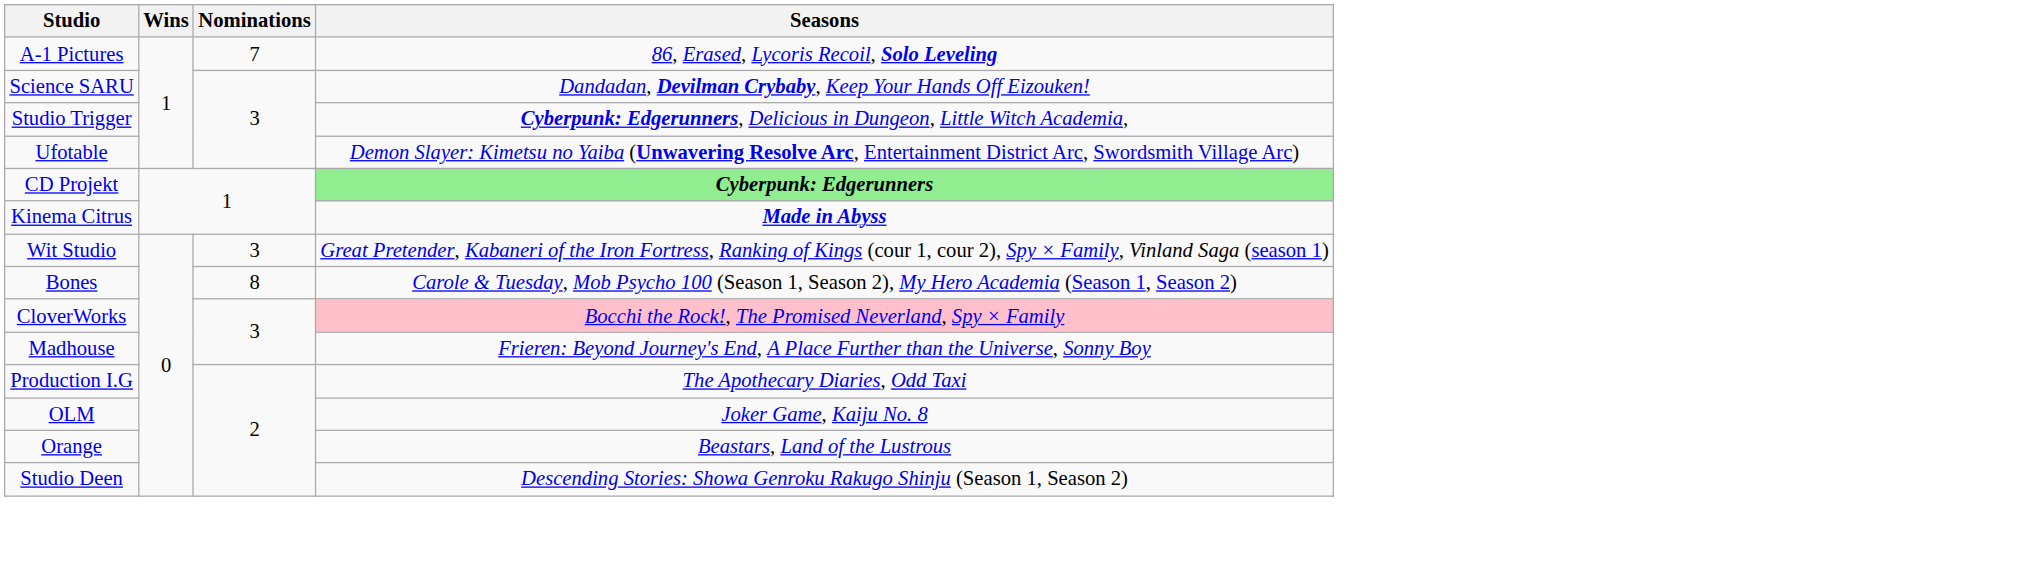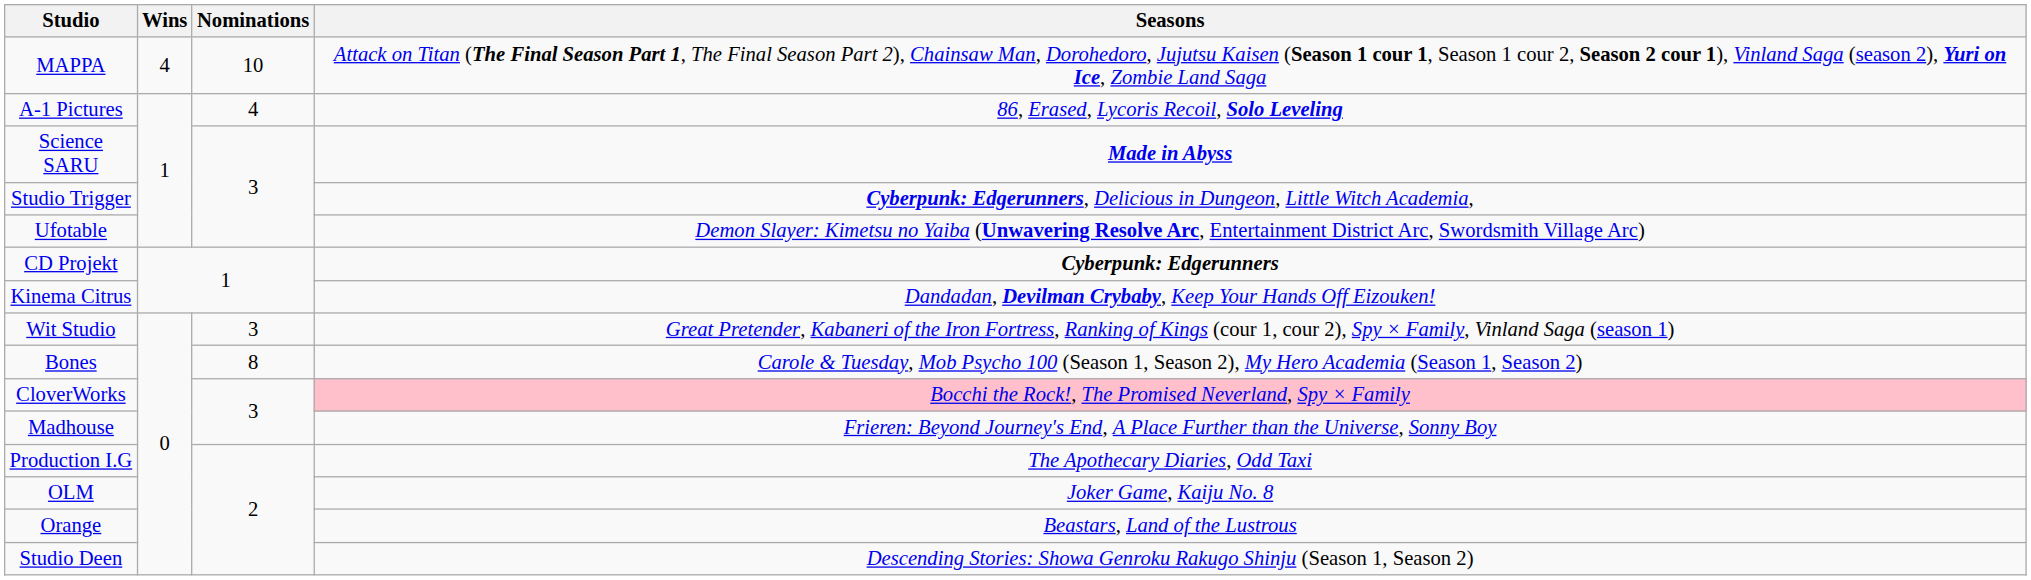+ row: MAPPA | 4 | 10 | Attack on Titan (The Final Season Part 1, The Final Season Part 2), Chainsaw Man, Dorohedoro, Jujutsu Kaisen (Season 1 cour 1, Season 1 cour 2, Season 2 cour 1), Vinland Saga (season 2), Yuri on Ice, Zombie Land Saga
A-1 Pictures | Nominations: 7 -> 4
Science SARU | Seasons: Dandadan, Devilman Crybaby, Keep Your Hands Off Eizouken! -> Made in Abyss
CD Projekt | Seasons: lightgreen background -> no background
Kinema Citrus | Seasons: Made in Abyss -> Dandadan, Devilman Crybaby, Keep Your Hands Off Eizouken!
